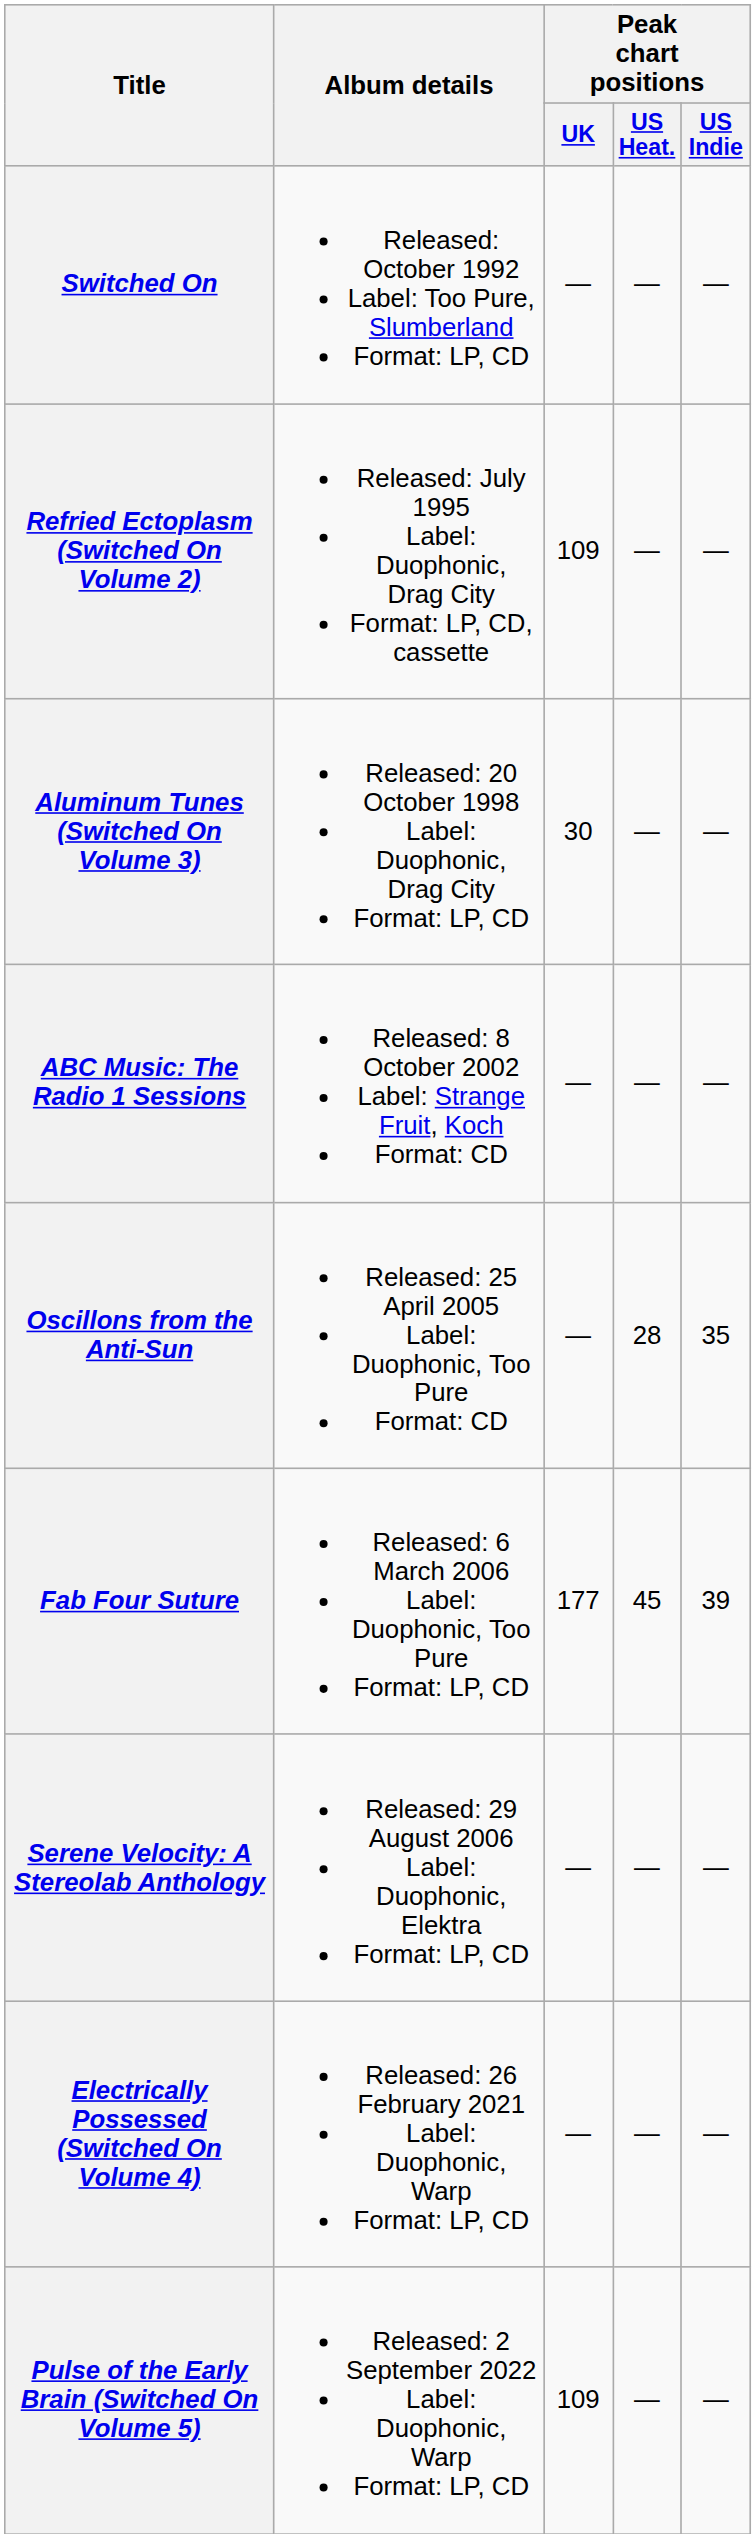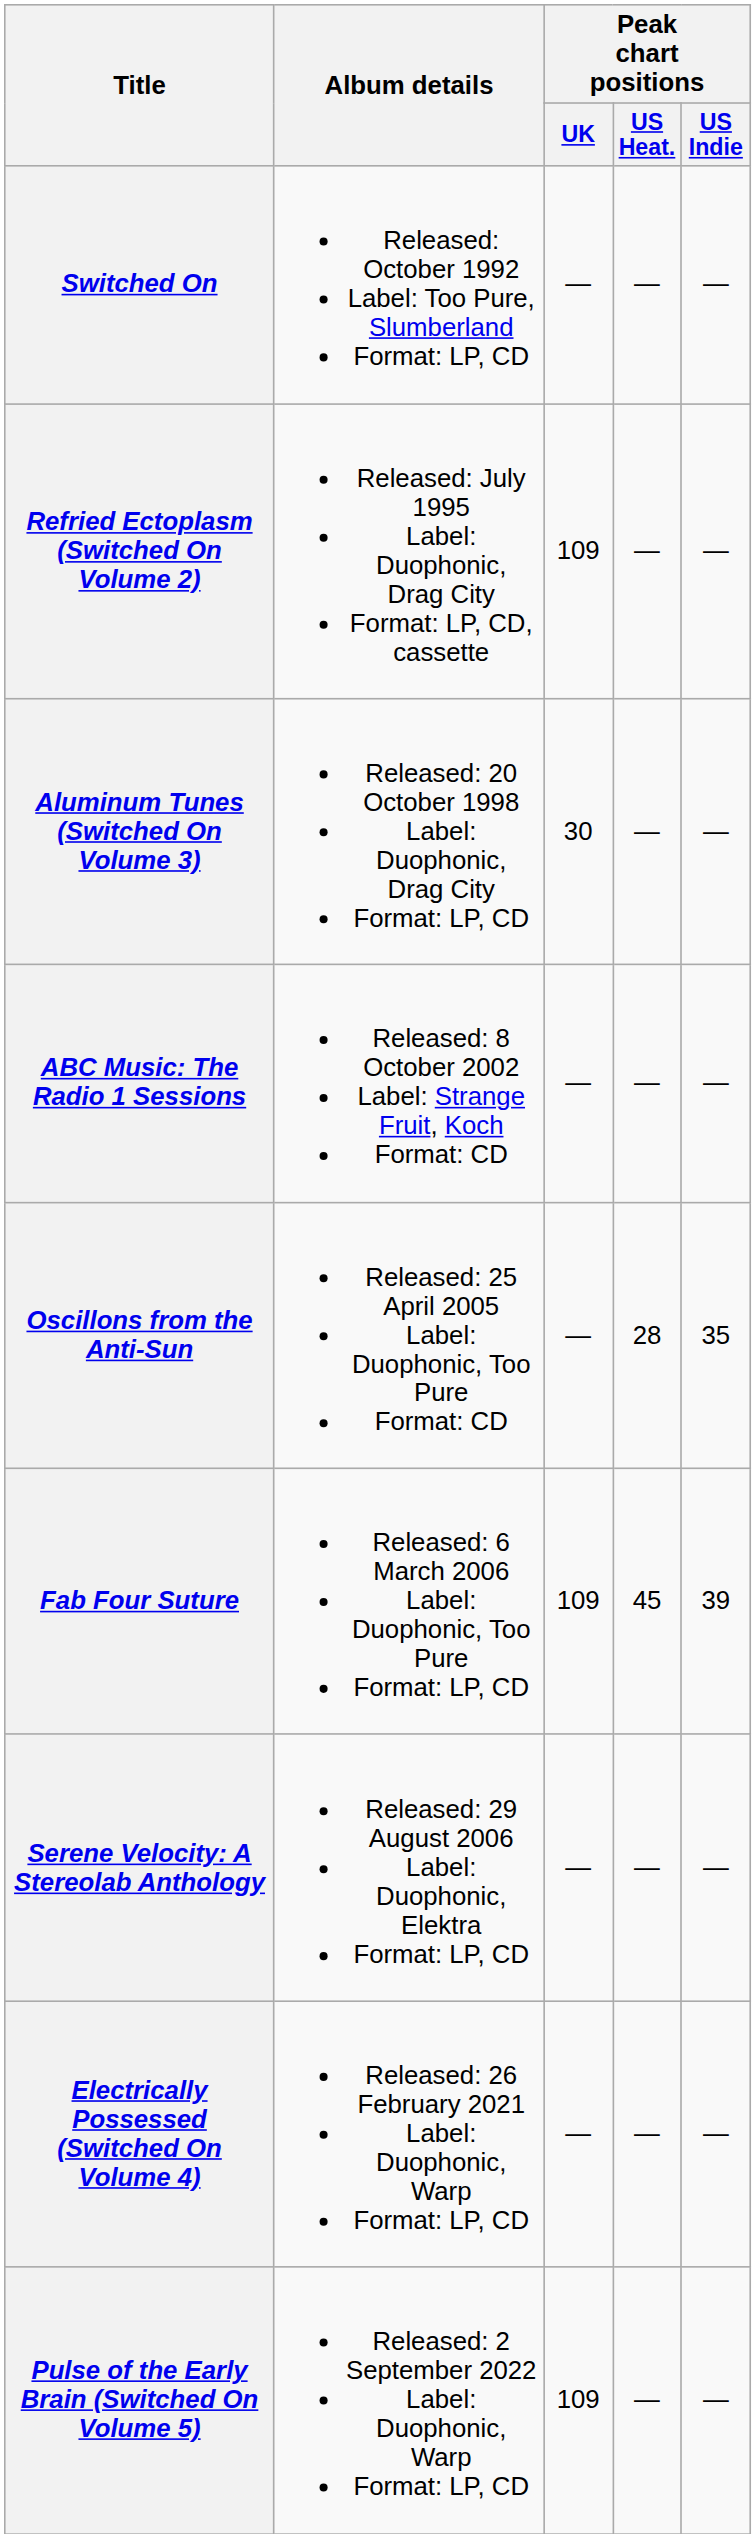Fab Four Suture | Peak chart positions / UK: 177 -> 109
